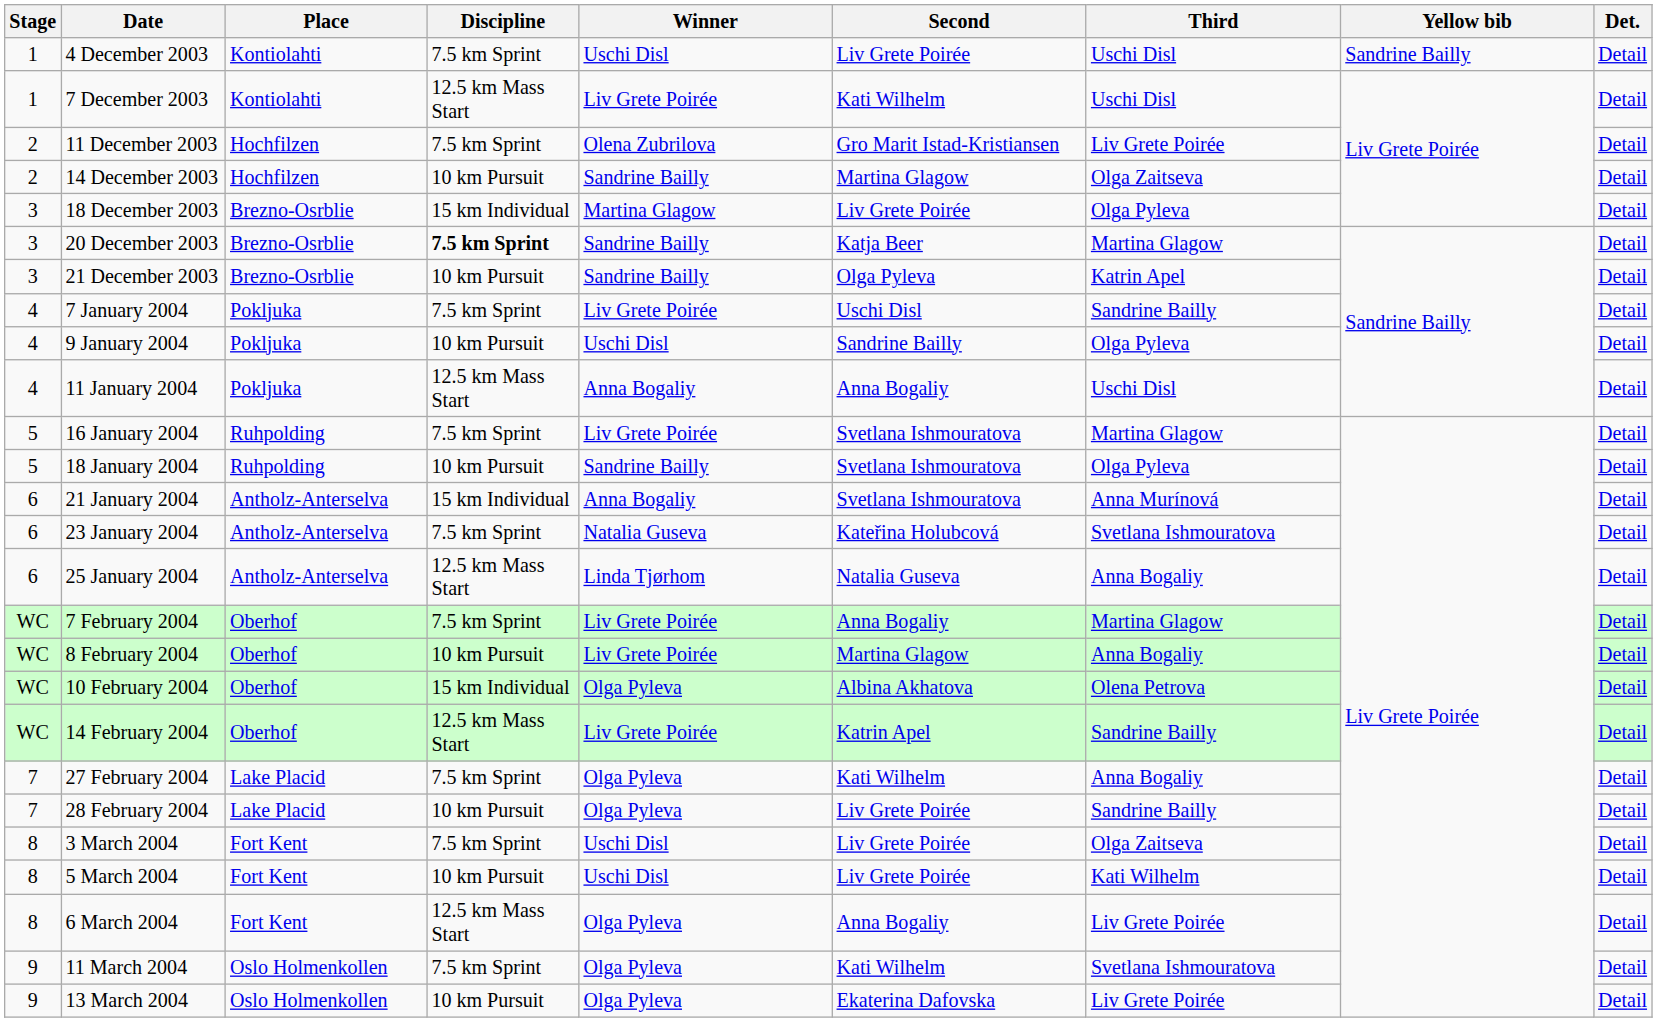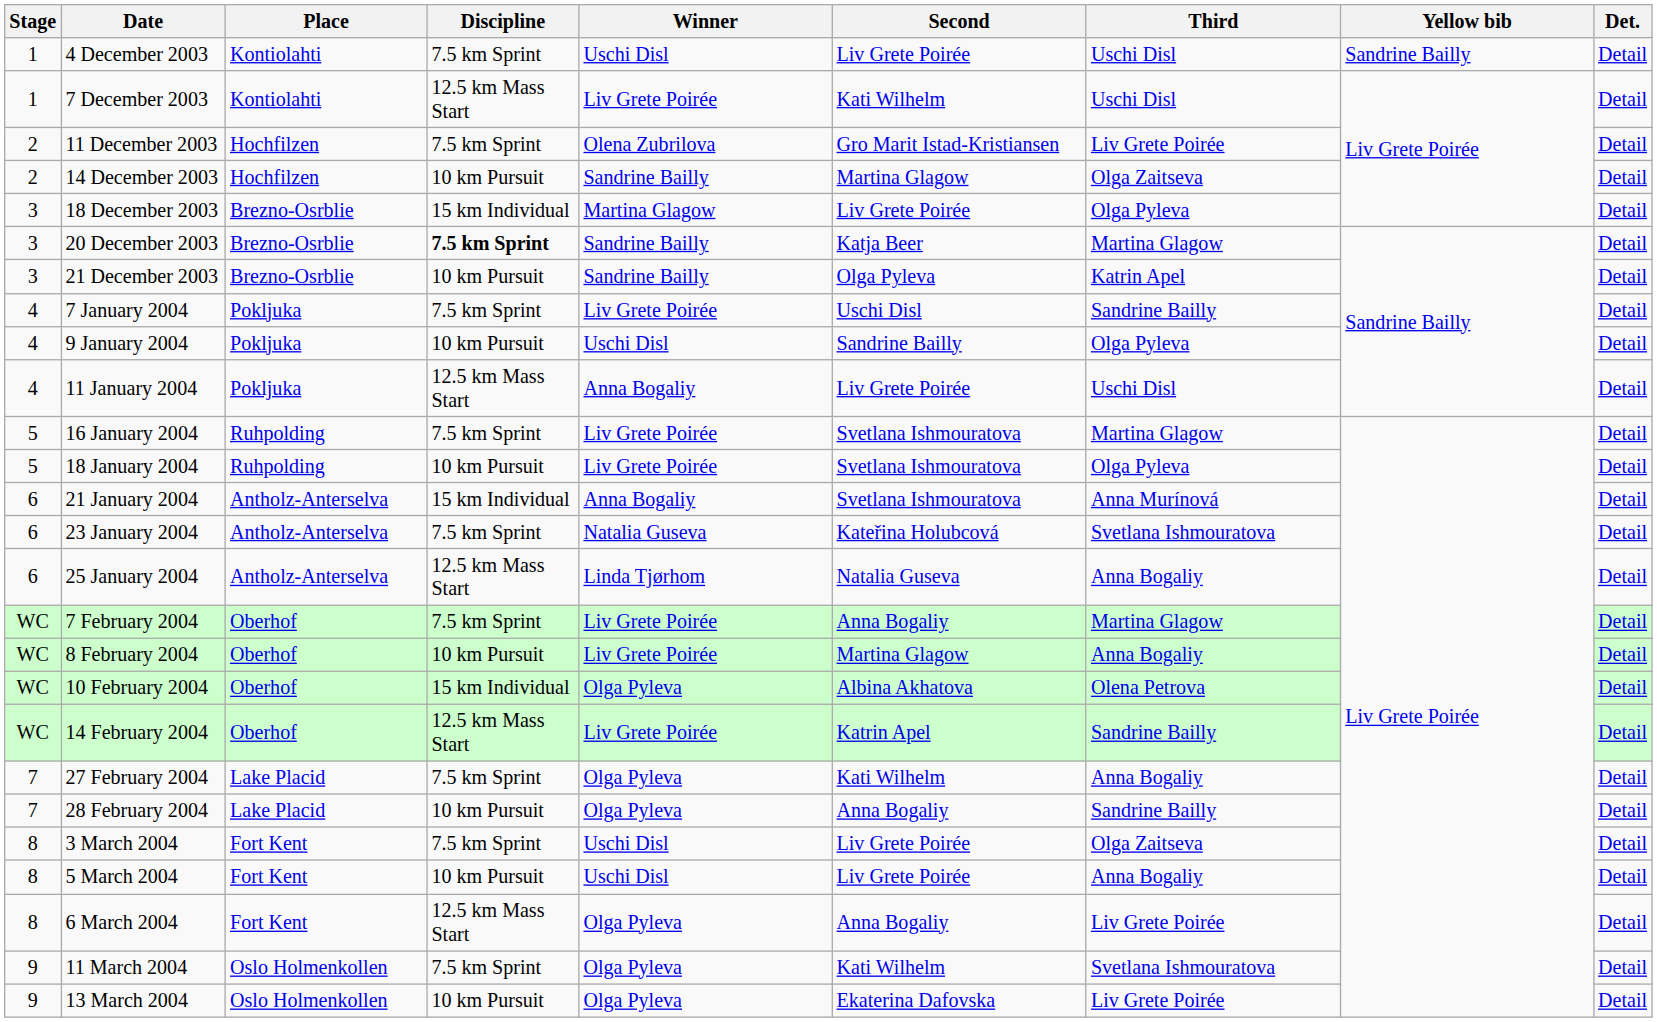11 January 2004 | Second: Anna Bogaliy -> Liv Grete Poirée
18 January 2004 | Winner: Sandrine Bailly -> Liv Grete Poirée
28 February 2004 | Second: Liv Grete Poirée -> Anna Bogaliy
5 March 2004 | Third: Kati Wilhelm -> Anna Bogaliy
